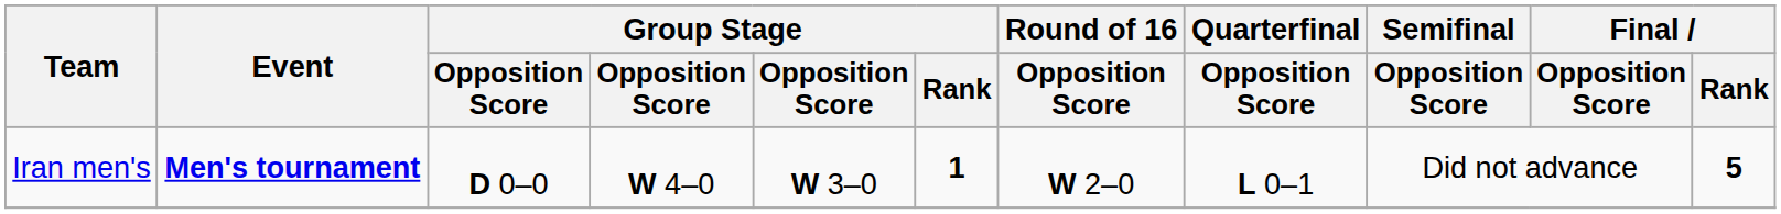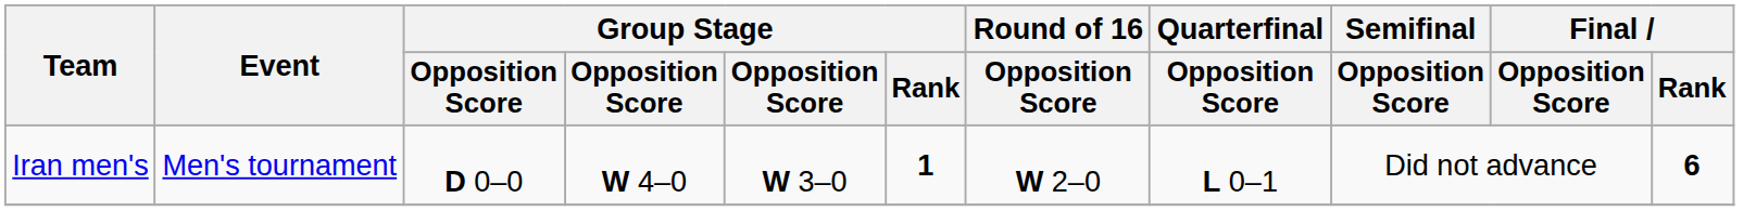Iran men's | Event: bold -> normal
Iran men's | Final / Rank: 5 -> 6
